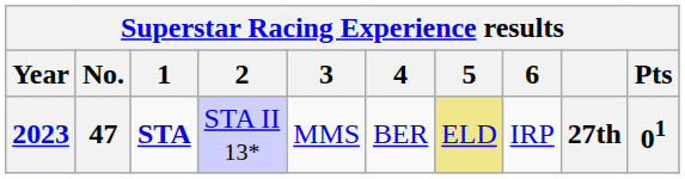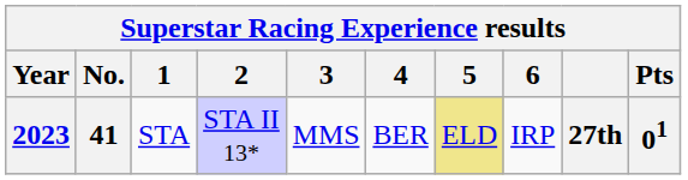2023 | No.: 47 -> 41
2023 | 1: bold -> normal
